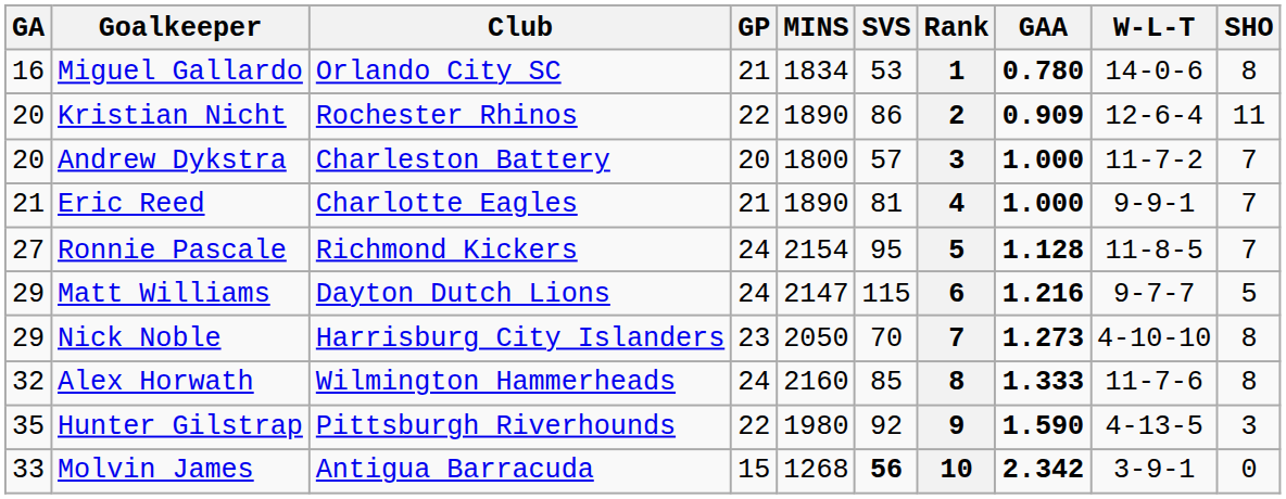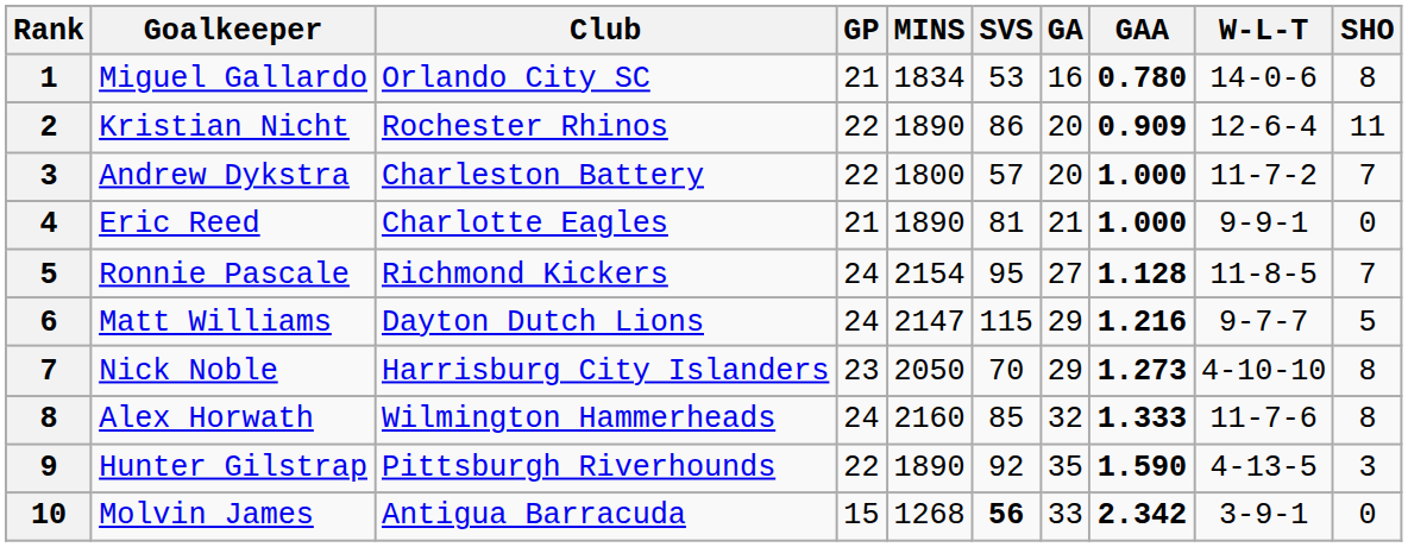columns swapped: Rank <-> GA
Andrew Dykstra | GP: 20 -> 22
Eric Reed | SHO: 7 -> 0
Hunter Gilstrap | MINS: 1980 -> 1890
